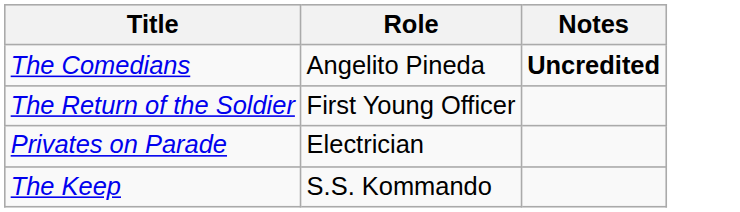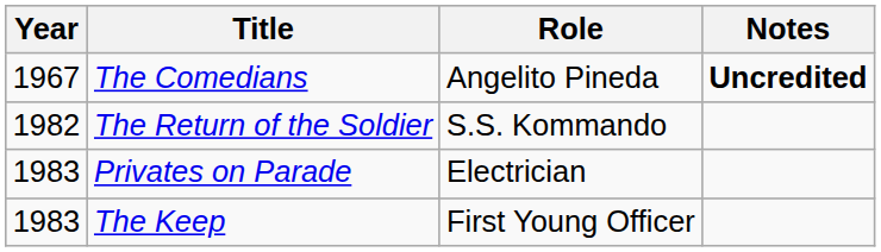+ column: Year | 1967 | 1982 | 1983 | 1983
The Return of the Soldier | Role: First Young Officer -> S.S. Kommando
The Keep | Role: S.S. Kommando -> First Young Officer
